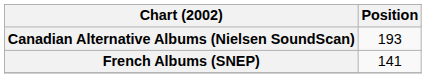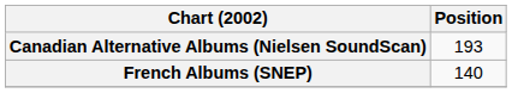French Albums (SNEP) | Position: 141 -> 140
